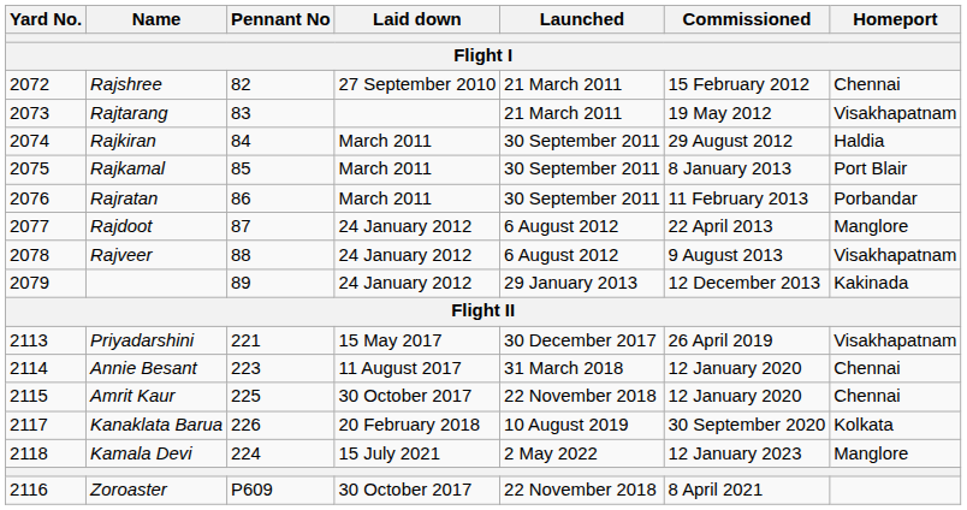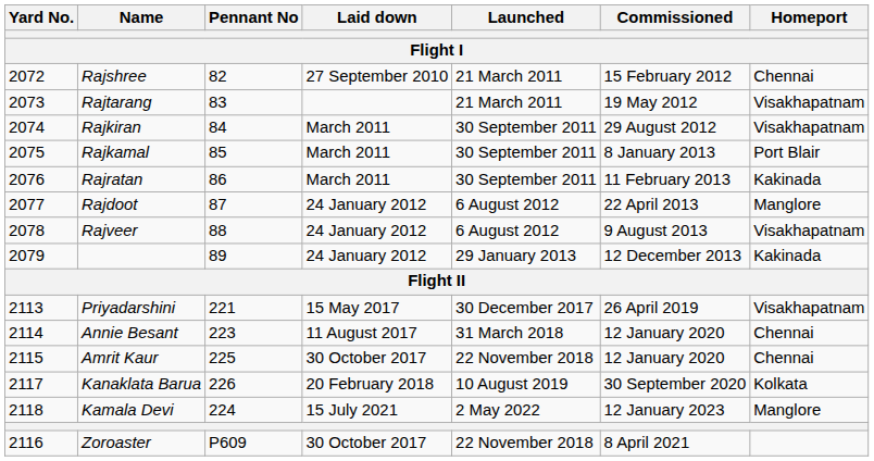Rajkiran | Homeport: Haldia -> Visakhapatnam
Rajratan | Homeport: Porbandar -> Kakinada
